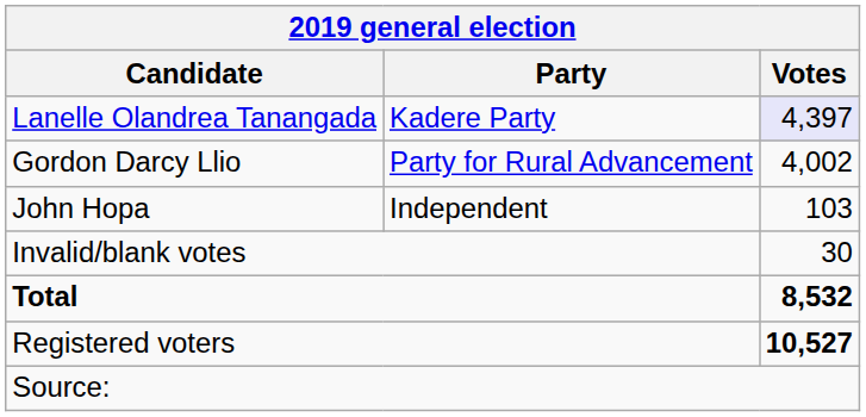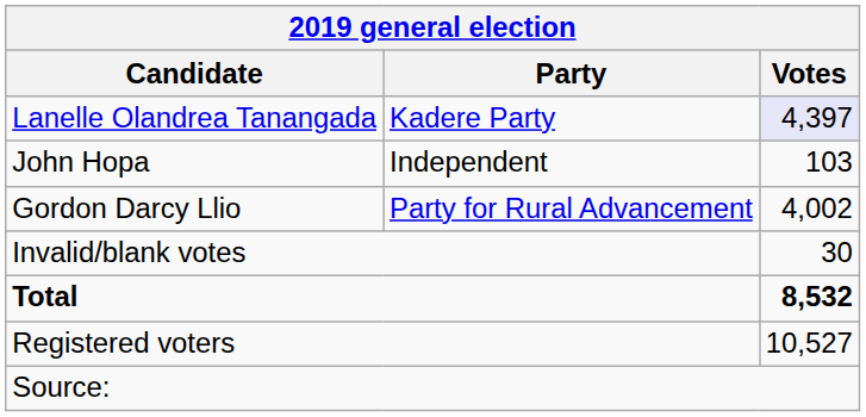rows swapped: Gordon Darcy Llio <-> John Hopa
Registered voters | Votes: bold -> normal
